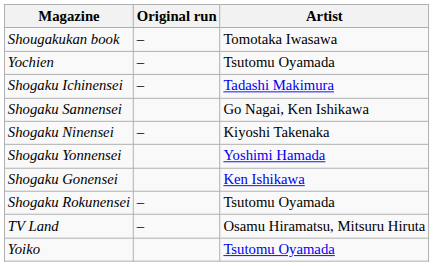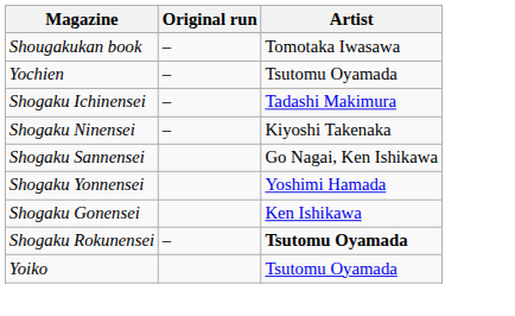rows swapped: Shogaku Ninensei <-> Shogaku Sannensei
Shogaku Rokunensei | Artist: normal -> bold
- row: TV Land | – | Osamu Hiramatsu, Mitsuru Hiruta
